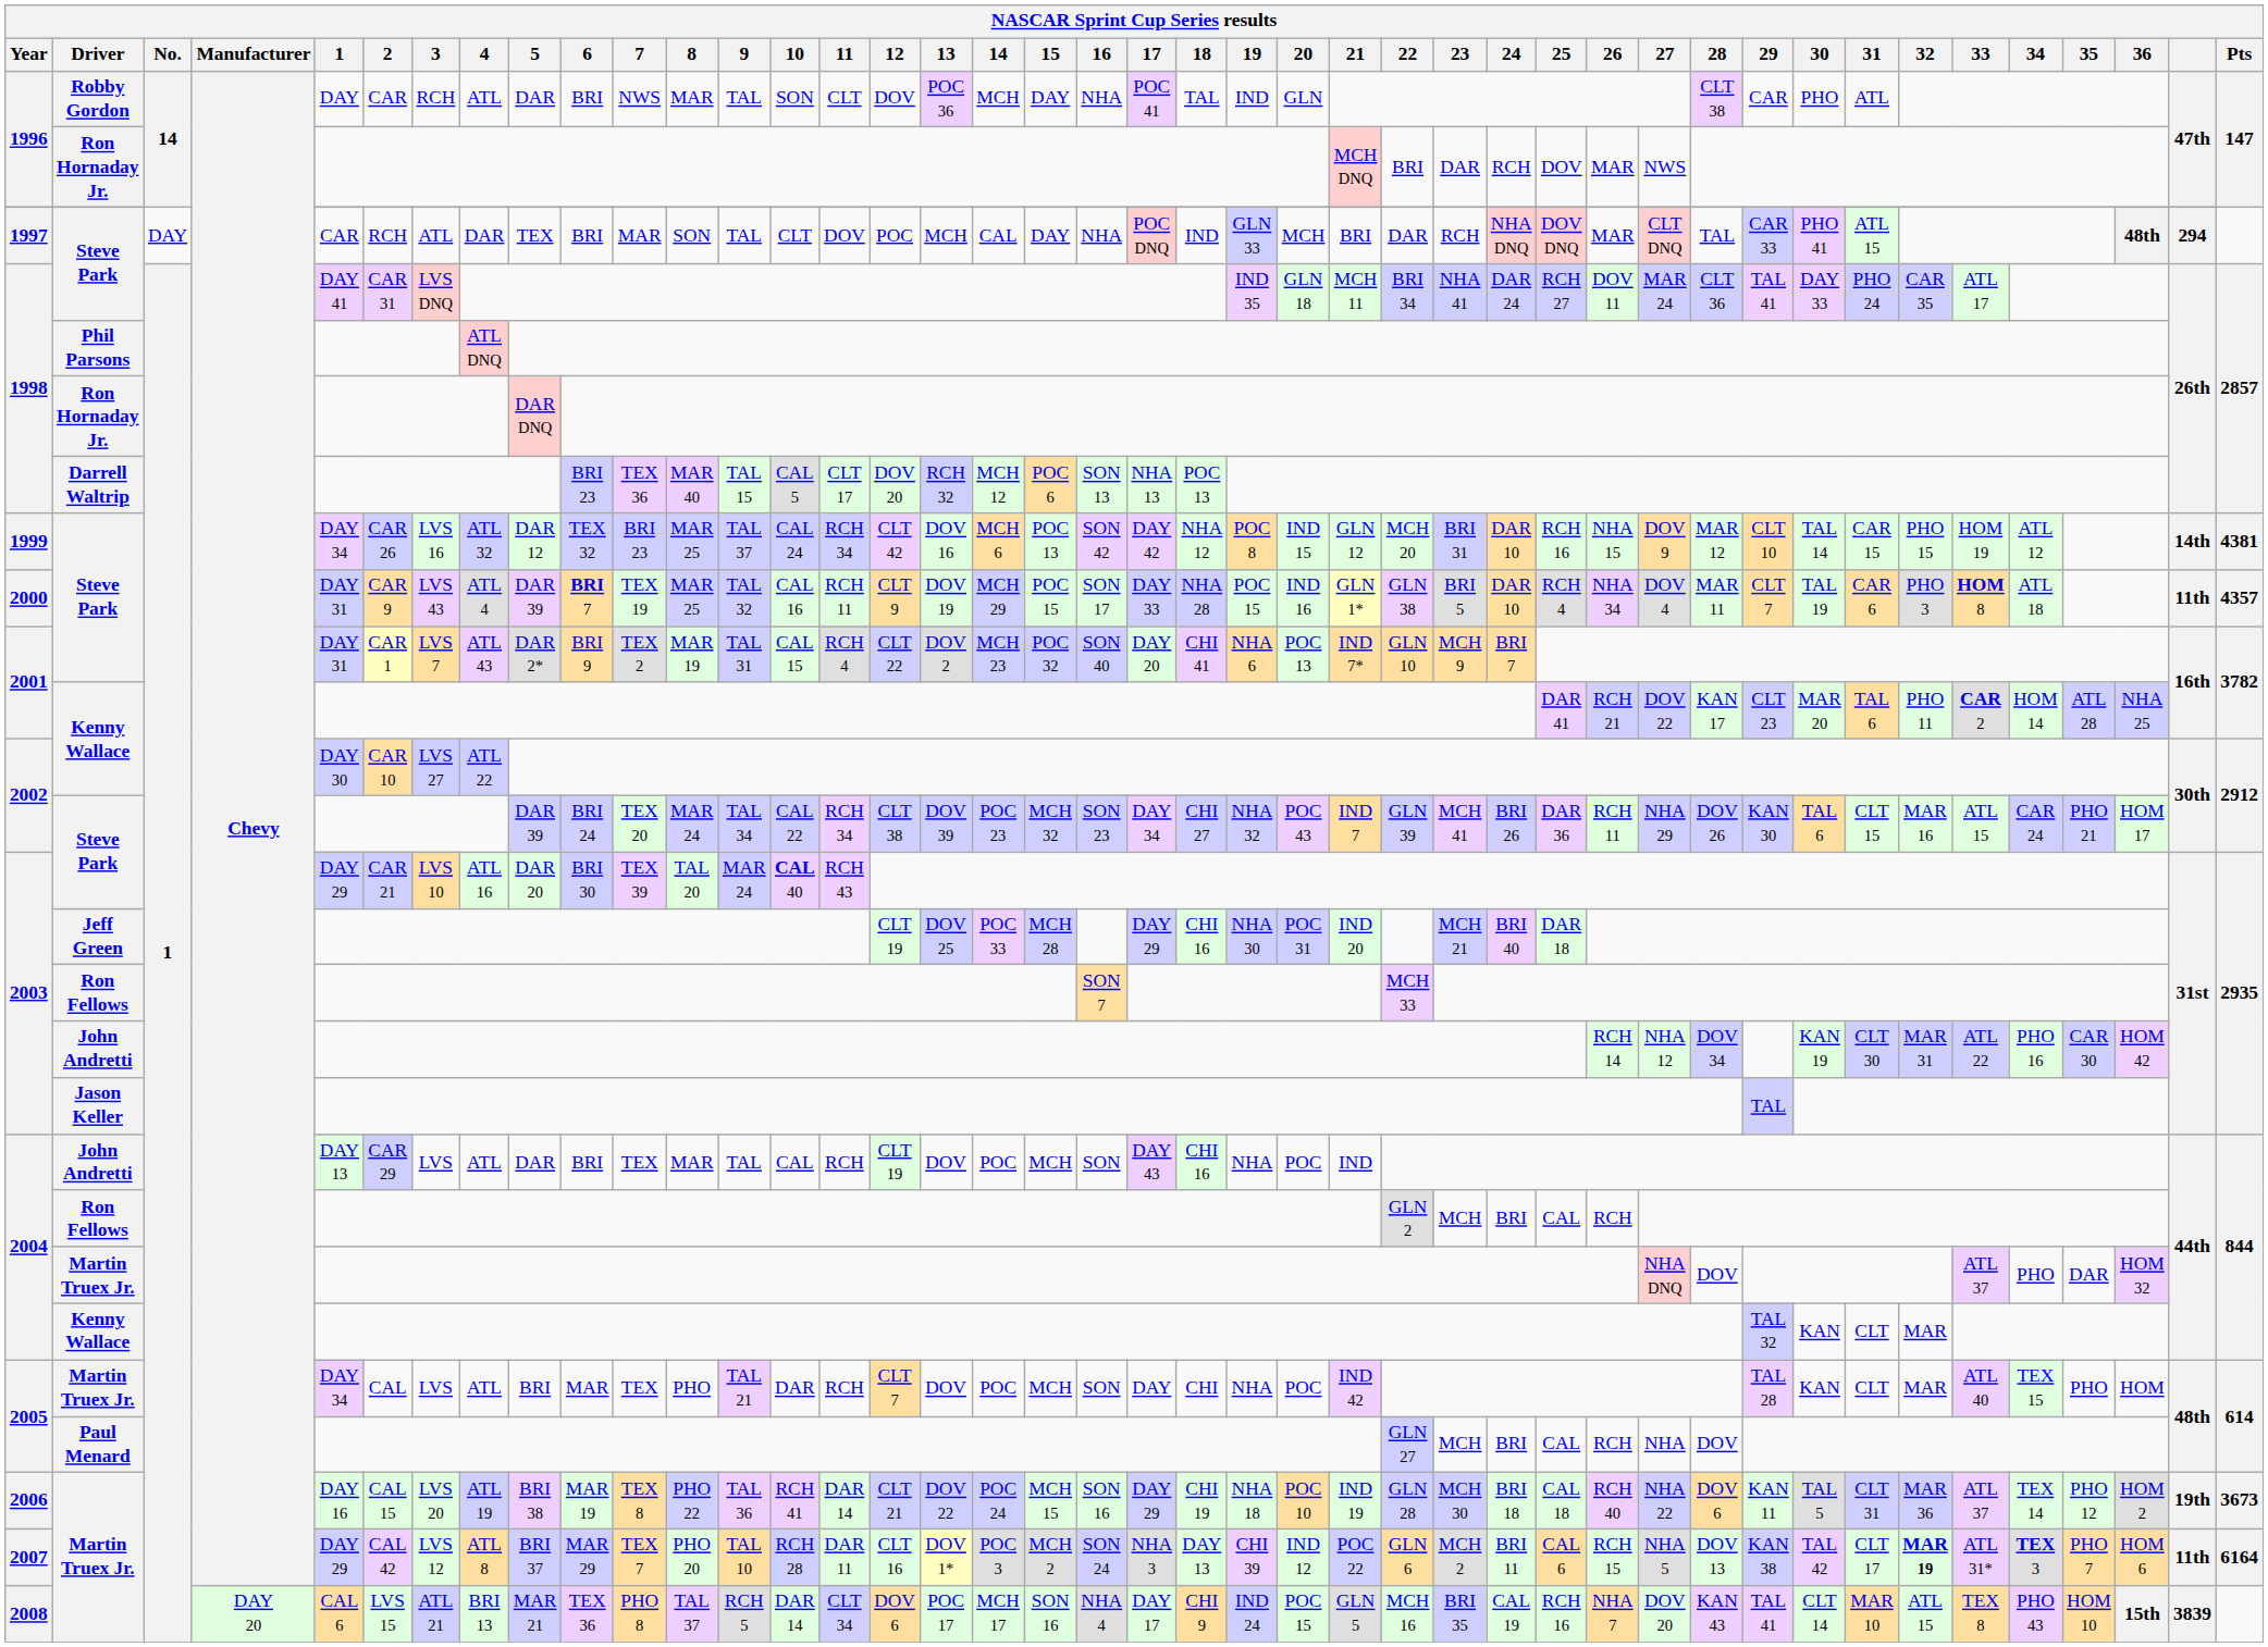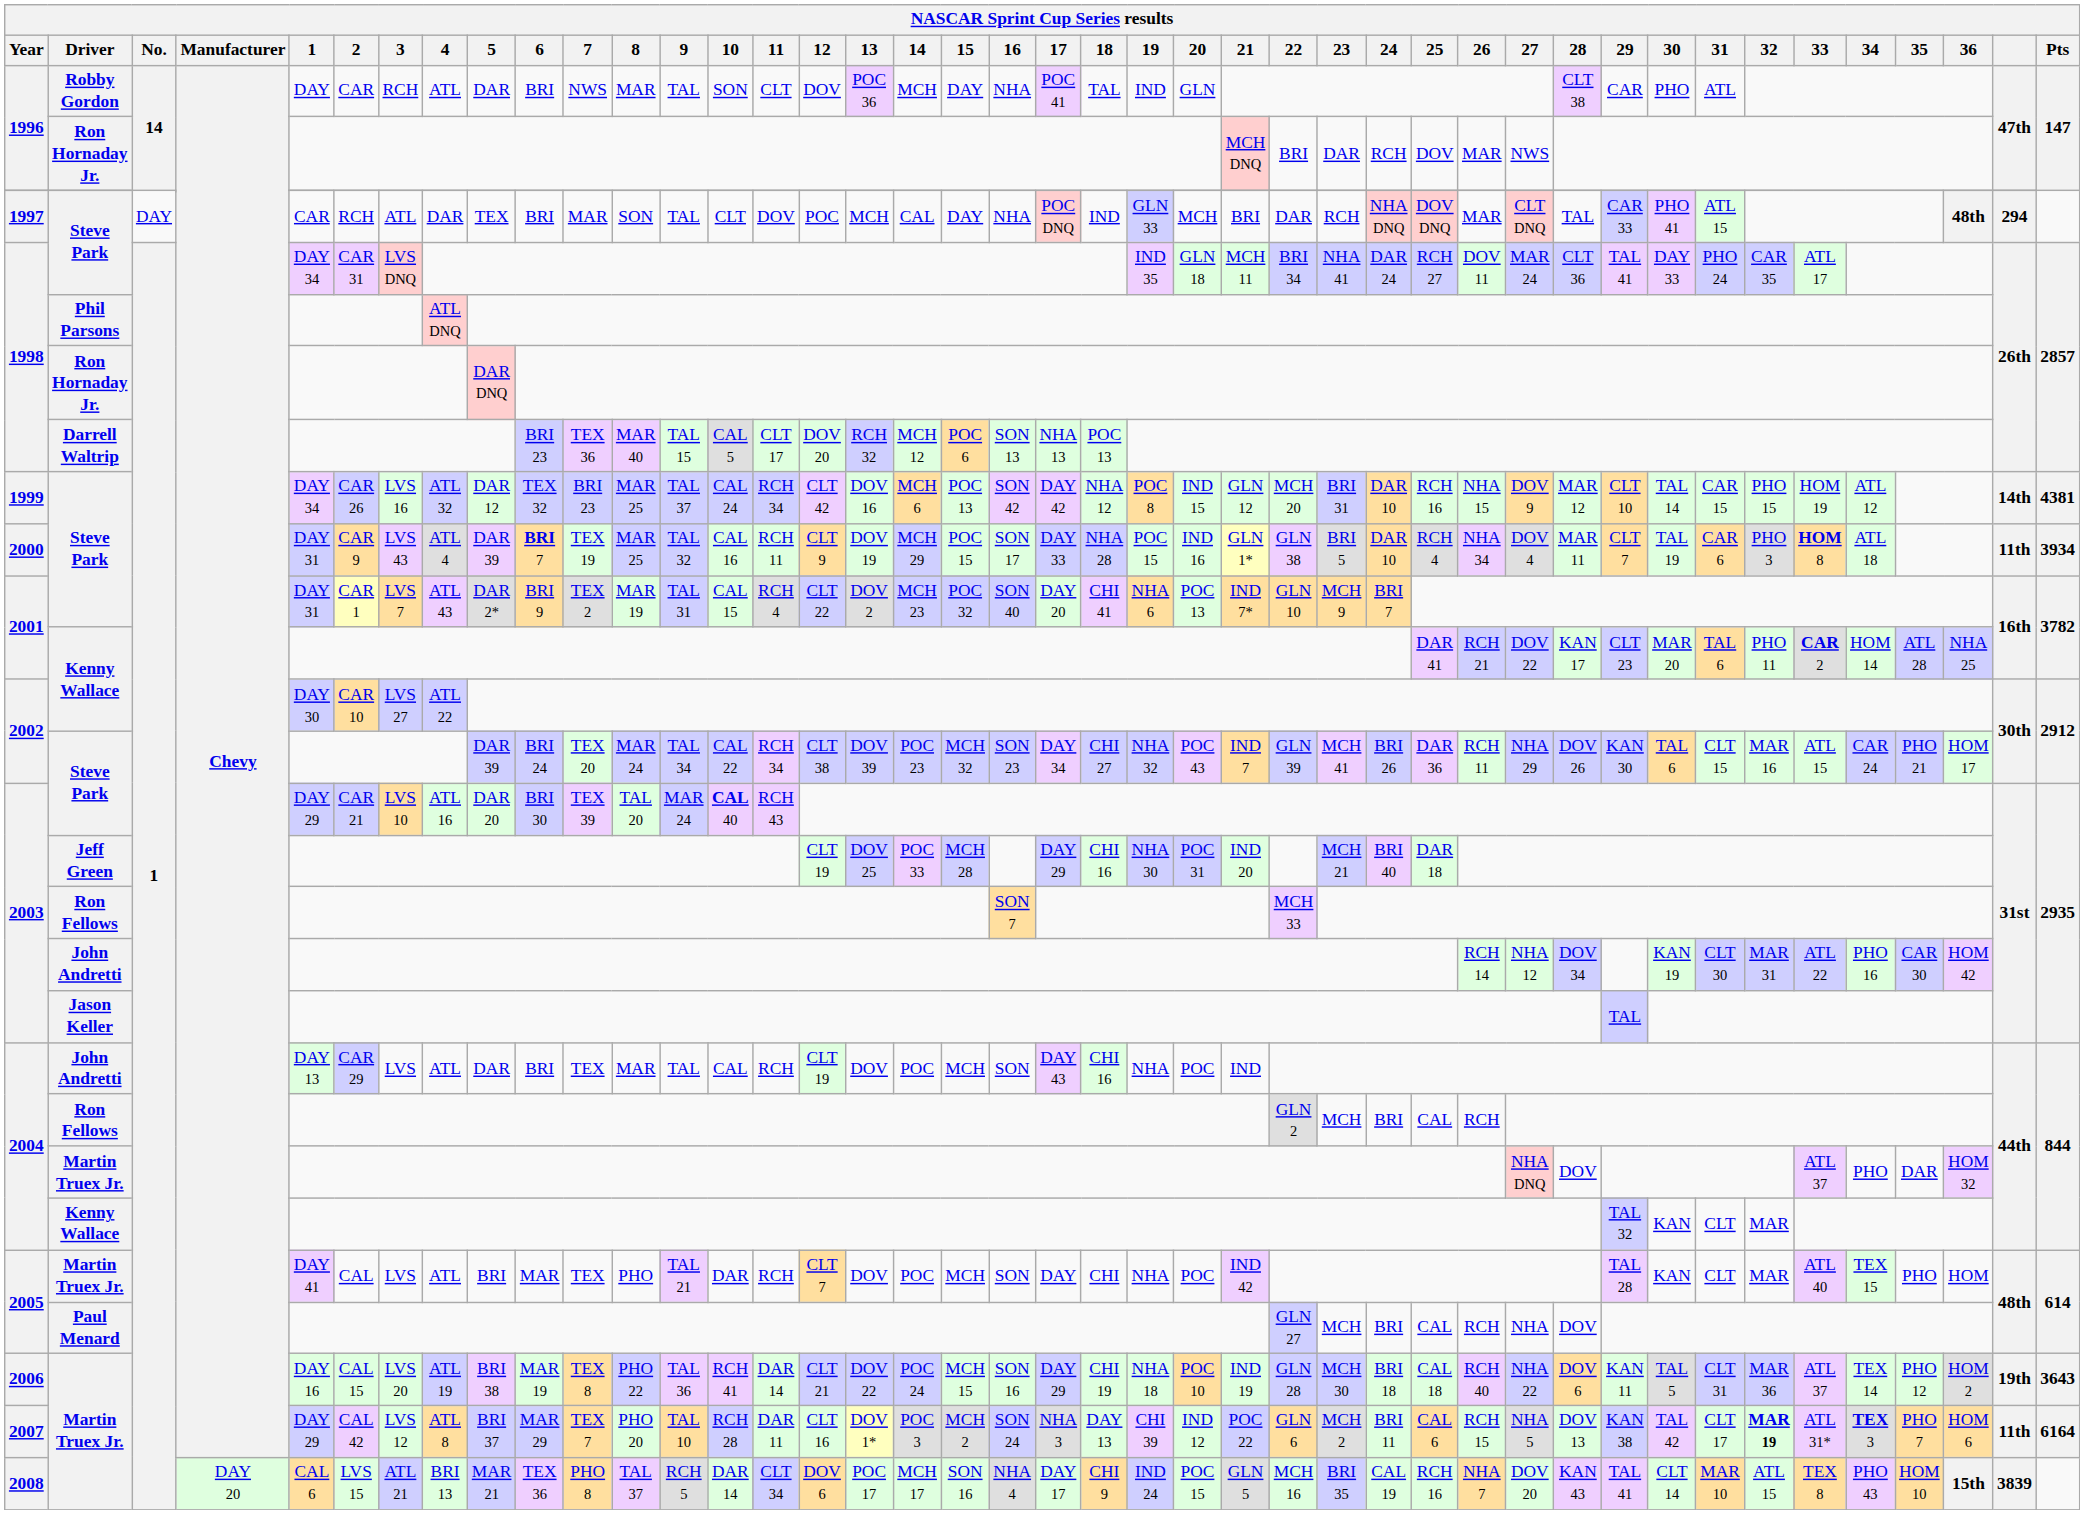1998 / Steve Park | 1: DAY 41 -> DAY 34
2000 | Pts: 4357 -> 3934
2005 / Martin Truex Jr. | 1: DAY 34 -> DAY 41
2006 | Pts: 3673 -> 3643
